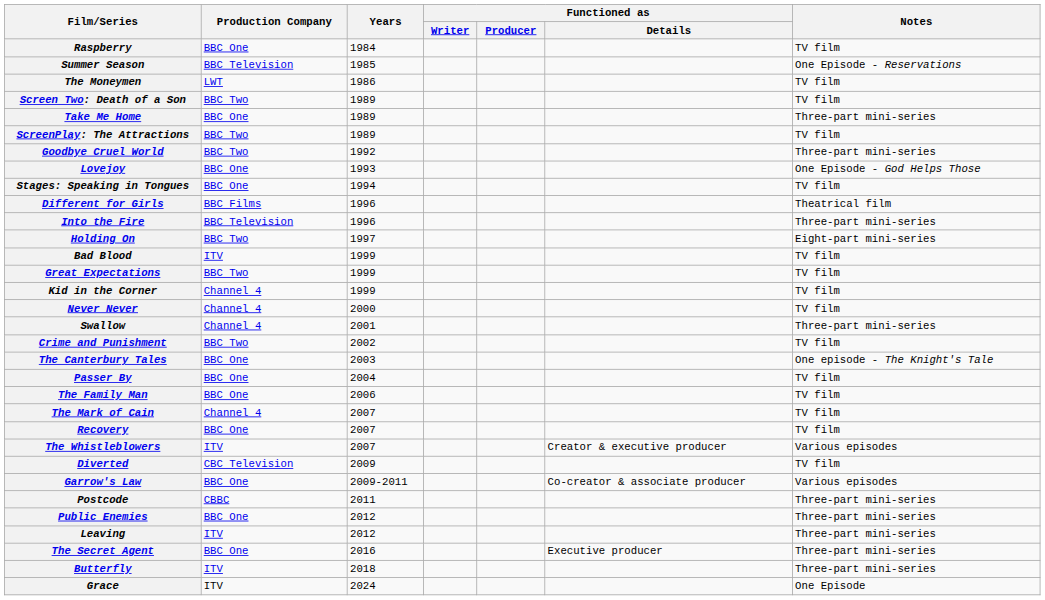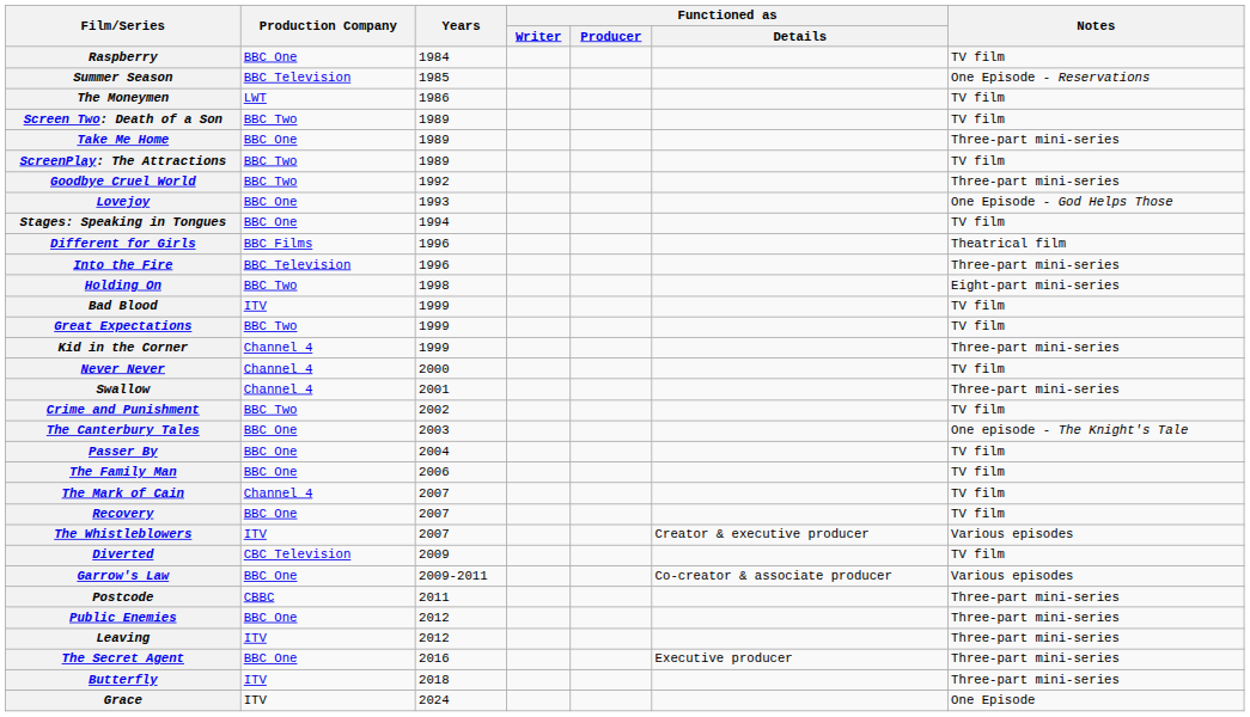Holding On | Years: 1997 -> 1998
Kid in the Corner | Notes: TV film -> Three-part mini-series
